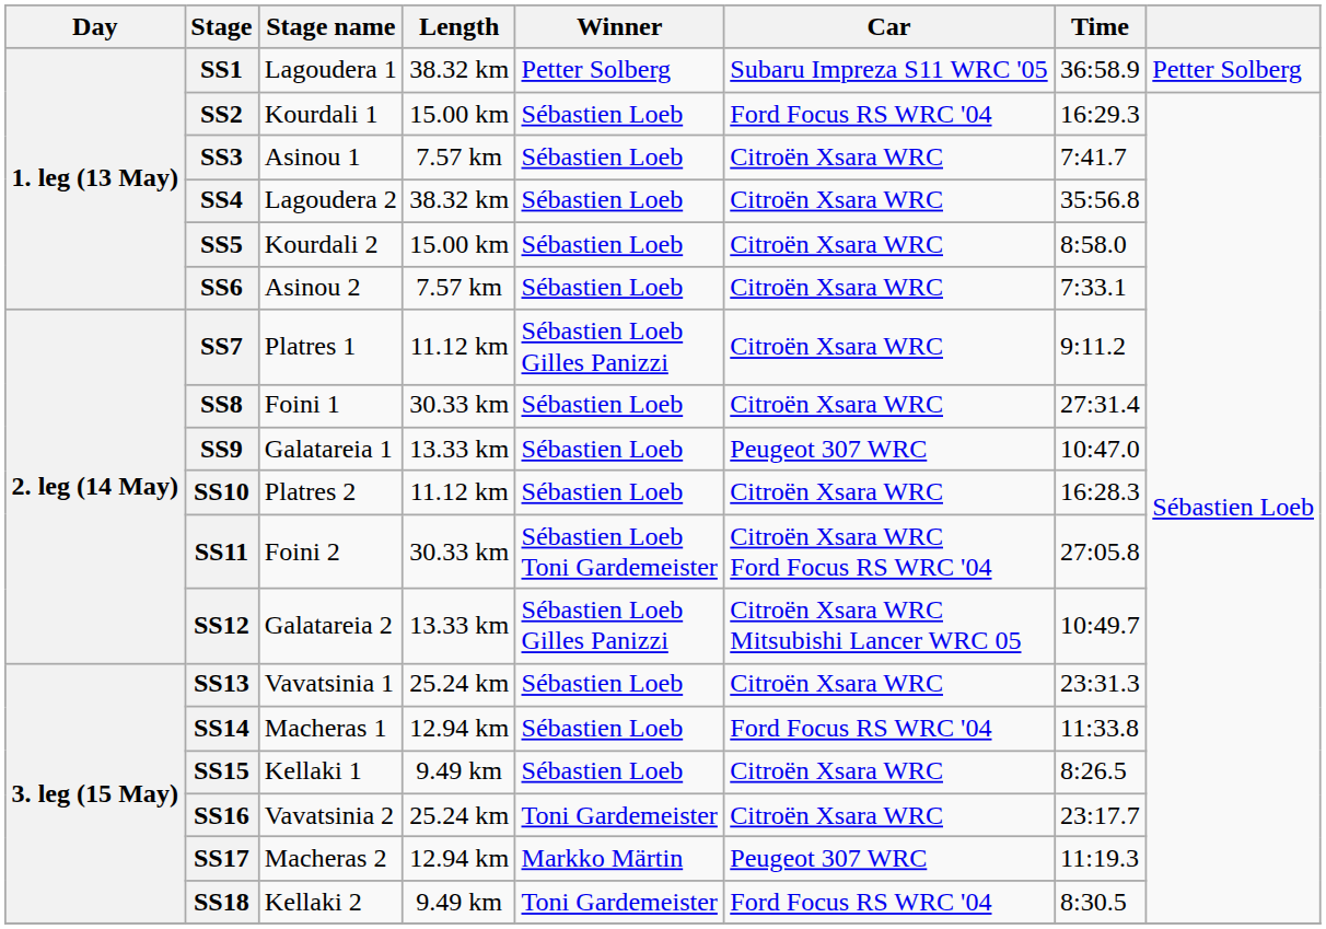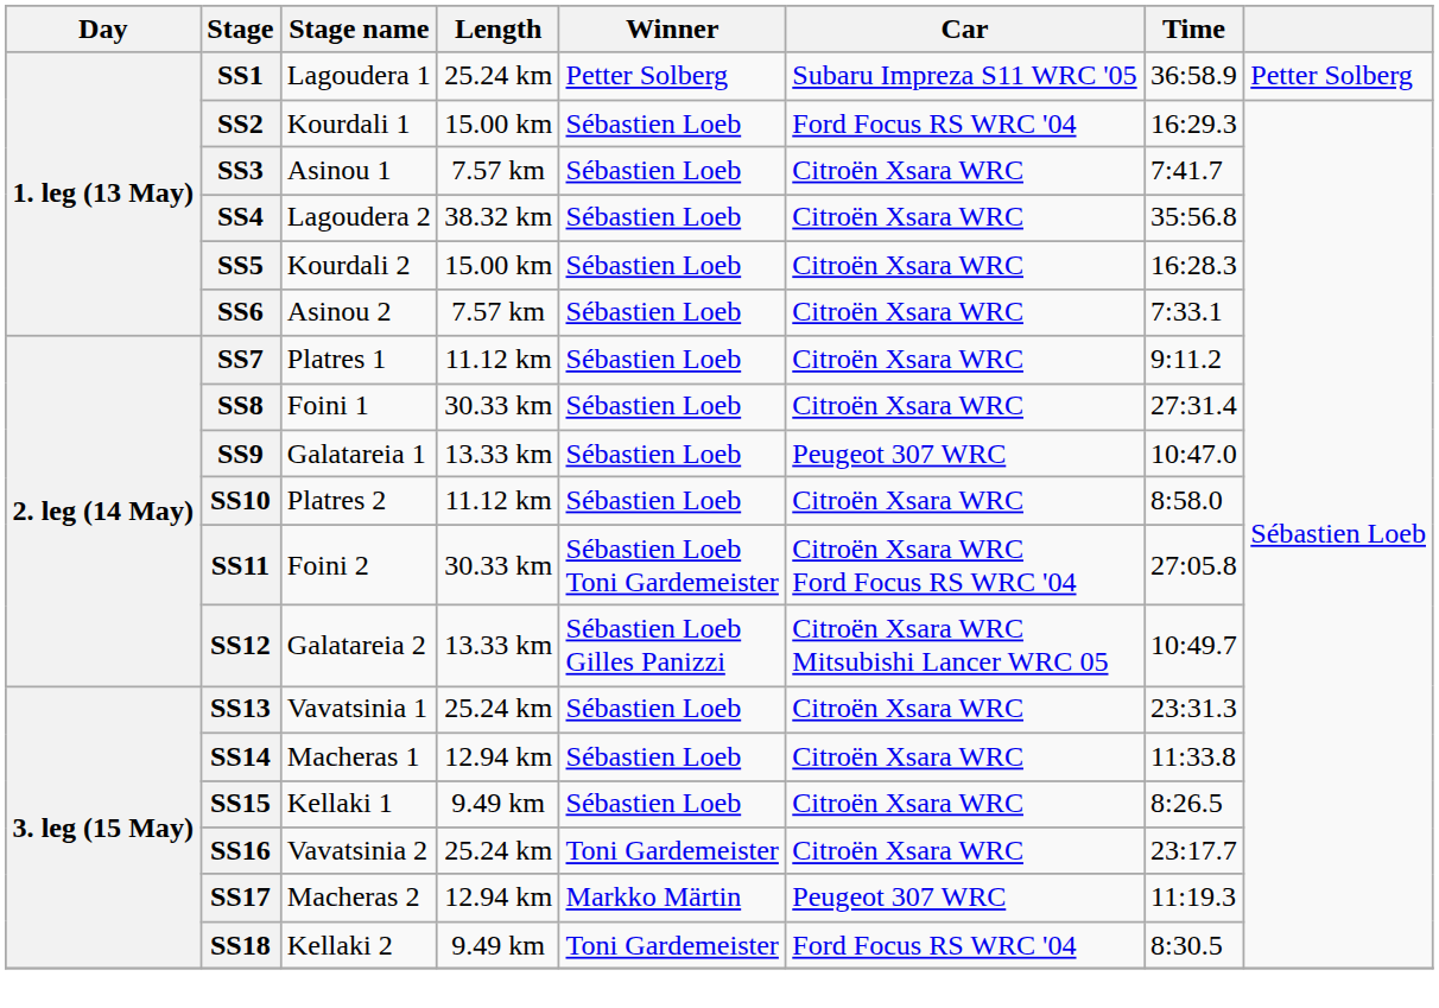SS1 | Length: 38.32 km -> 25.24 km
SS5 | Time: 8:58.0 -> 16:28.3
SS7 | Winner: Sébastien Loeb Gilles Panizzi -> Sébastien Loeb
SS10 | Time: 16:28.3 -> 8:58.0
SS14 | Car: Ford Focus RS WRC '04 -> Citroën Xsara WRC
